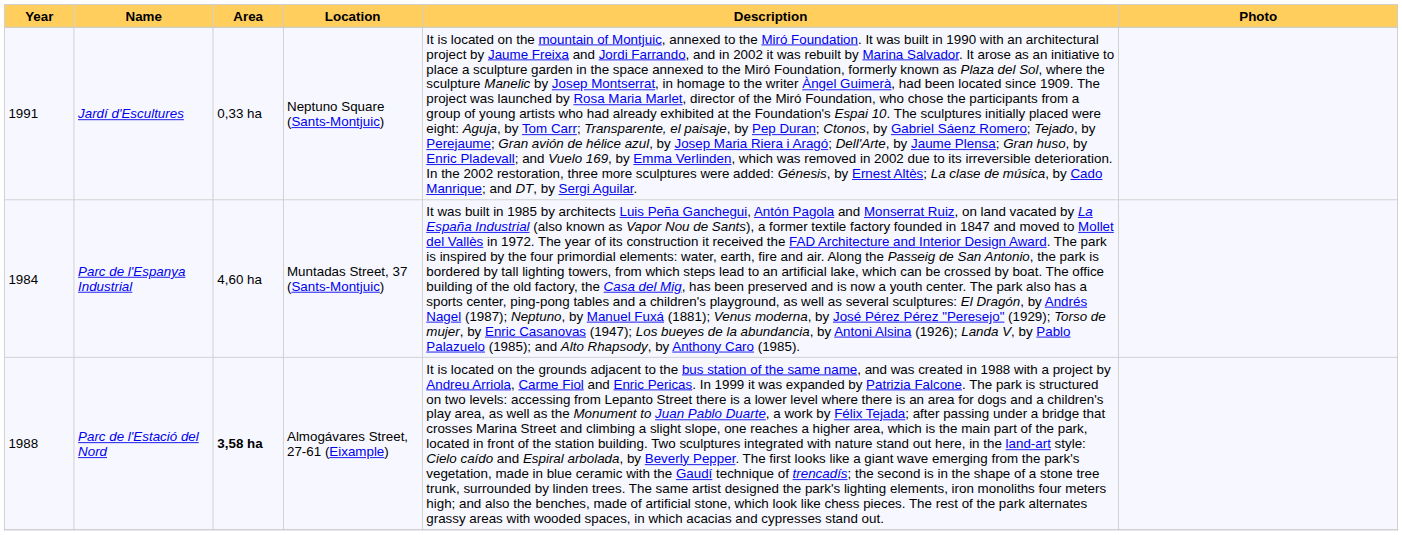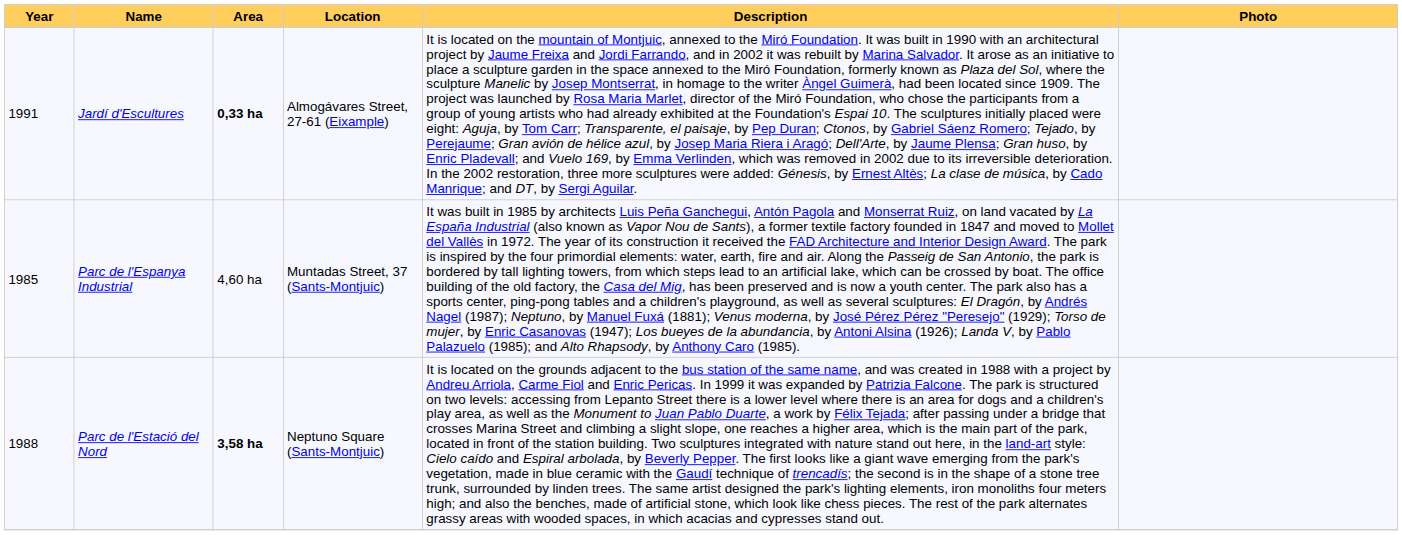Jardí d'Escultures | Area: normal -> bold
Jardí d'Escultures | Location: Neptuno Square (Sants-Montjuic) -> Almogávares Street, 27-61 (Eixample)
Parc de l'Espanya Industrial | Year: 1984 -> 1985
Parc de l'Estació del Nord | Location: Almogávares Street, 27-61 (Eixample) -> Neptuno Square (Sants-Montjuic)
